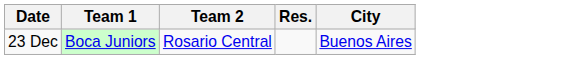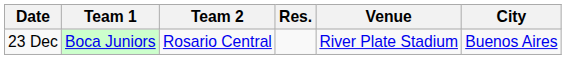+ column: Venue | River Plate Stadium
